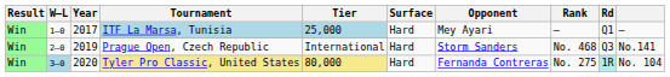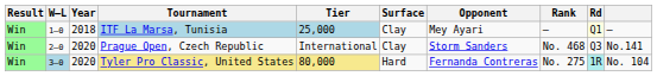ITF La Marsa, Tunisia | Year: 2017 -> 2018
ITF La Marsa, Tunisia | Surface: Hard -> Clay
ITF La Marsa, Tunisia | Rd: no background -> lightyellow background
Prague Open, Czech Republic | Year: 2019 -> 2020
Prague Open, Czech Republic | Surface: Hard -> Clay
